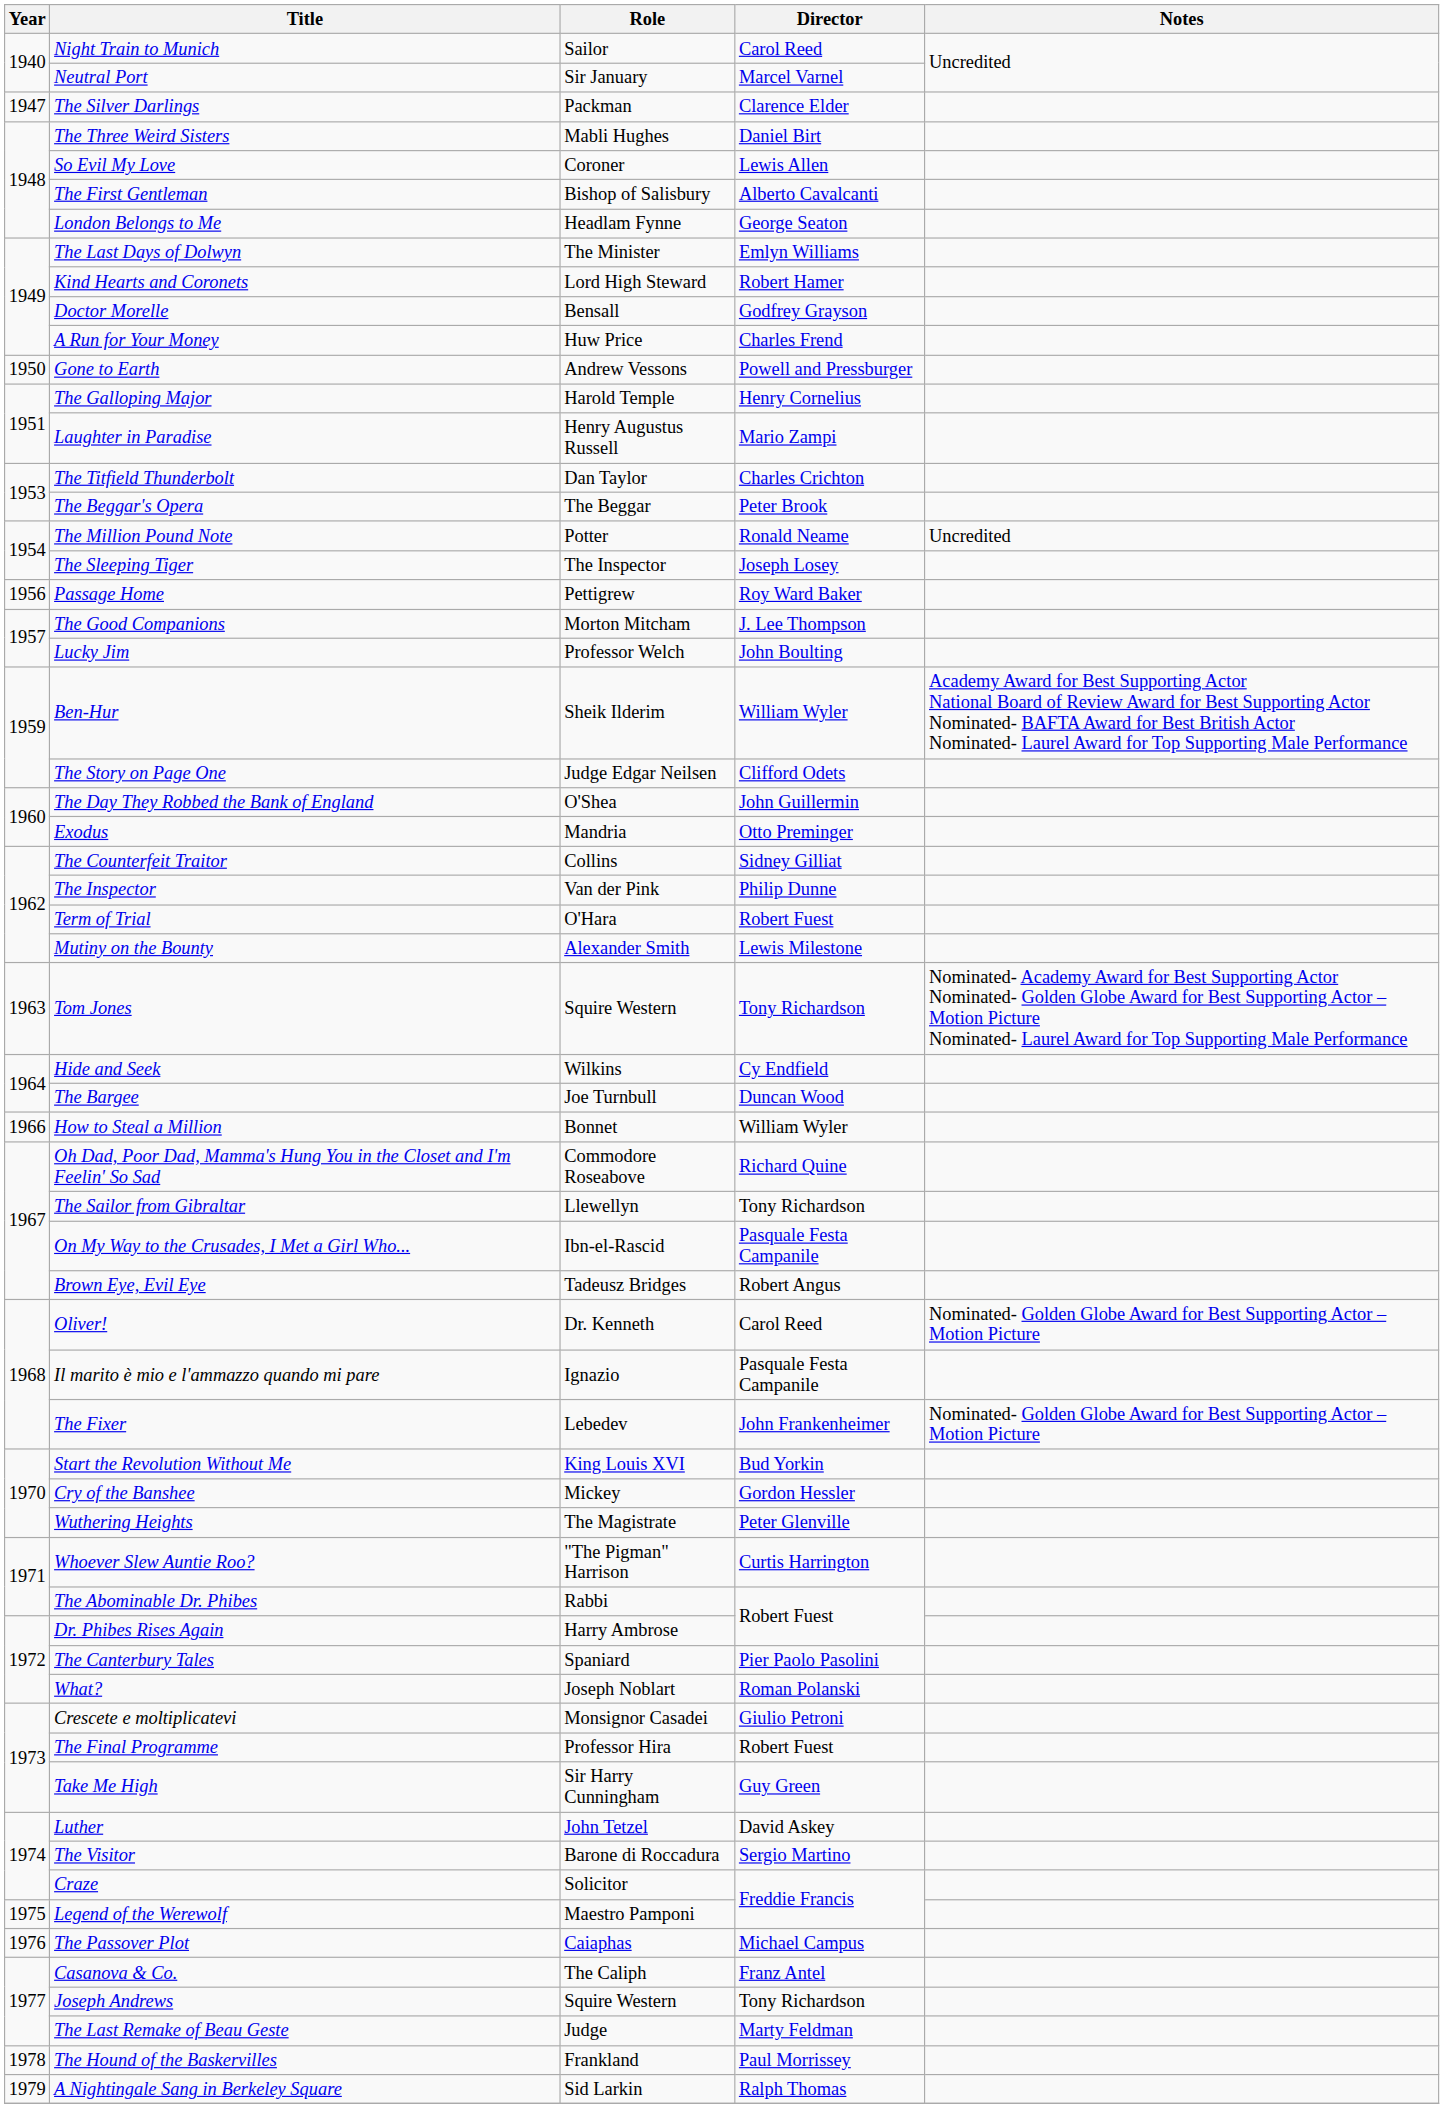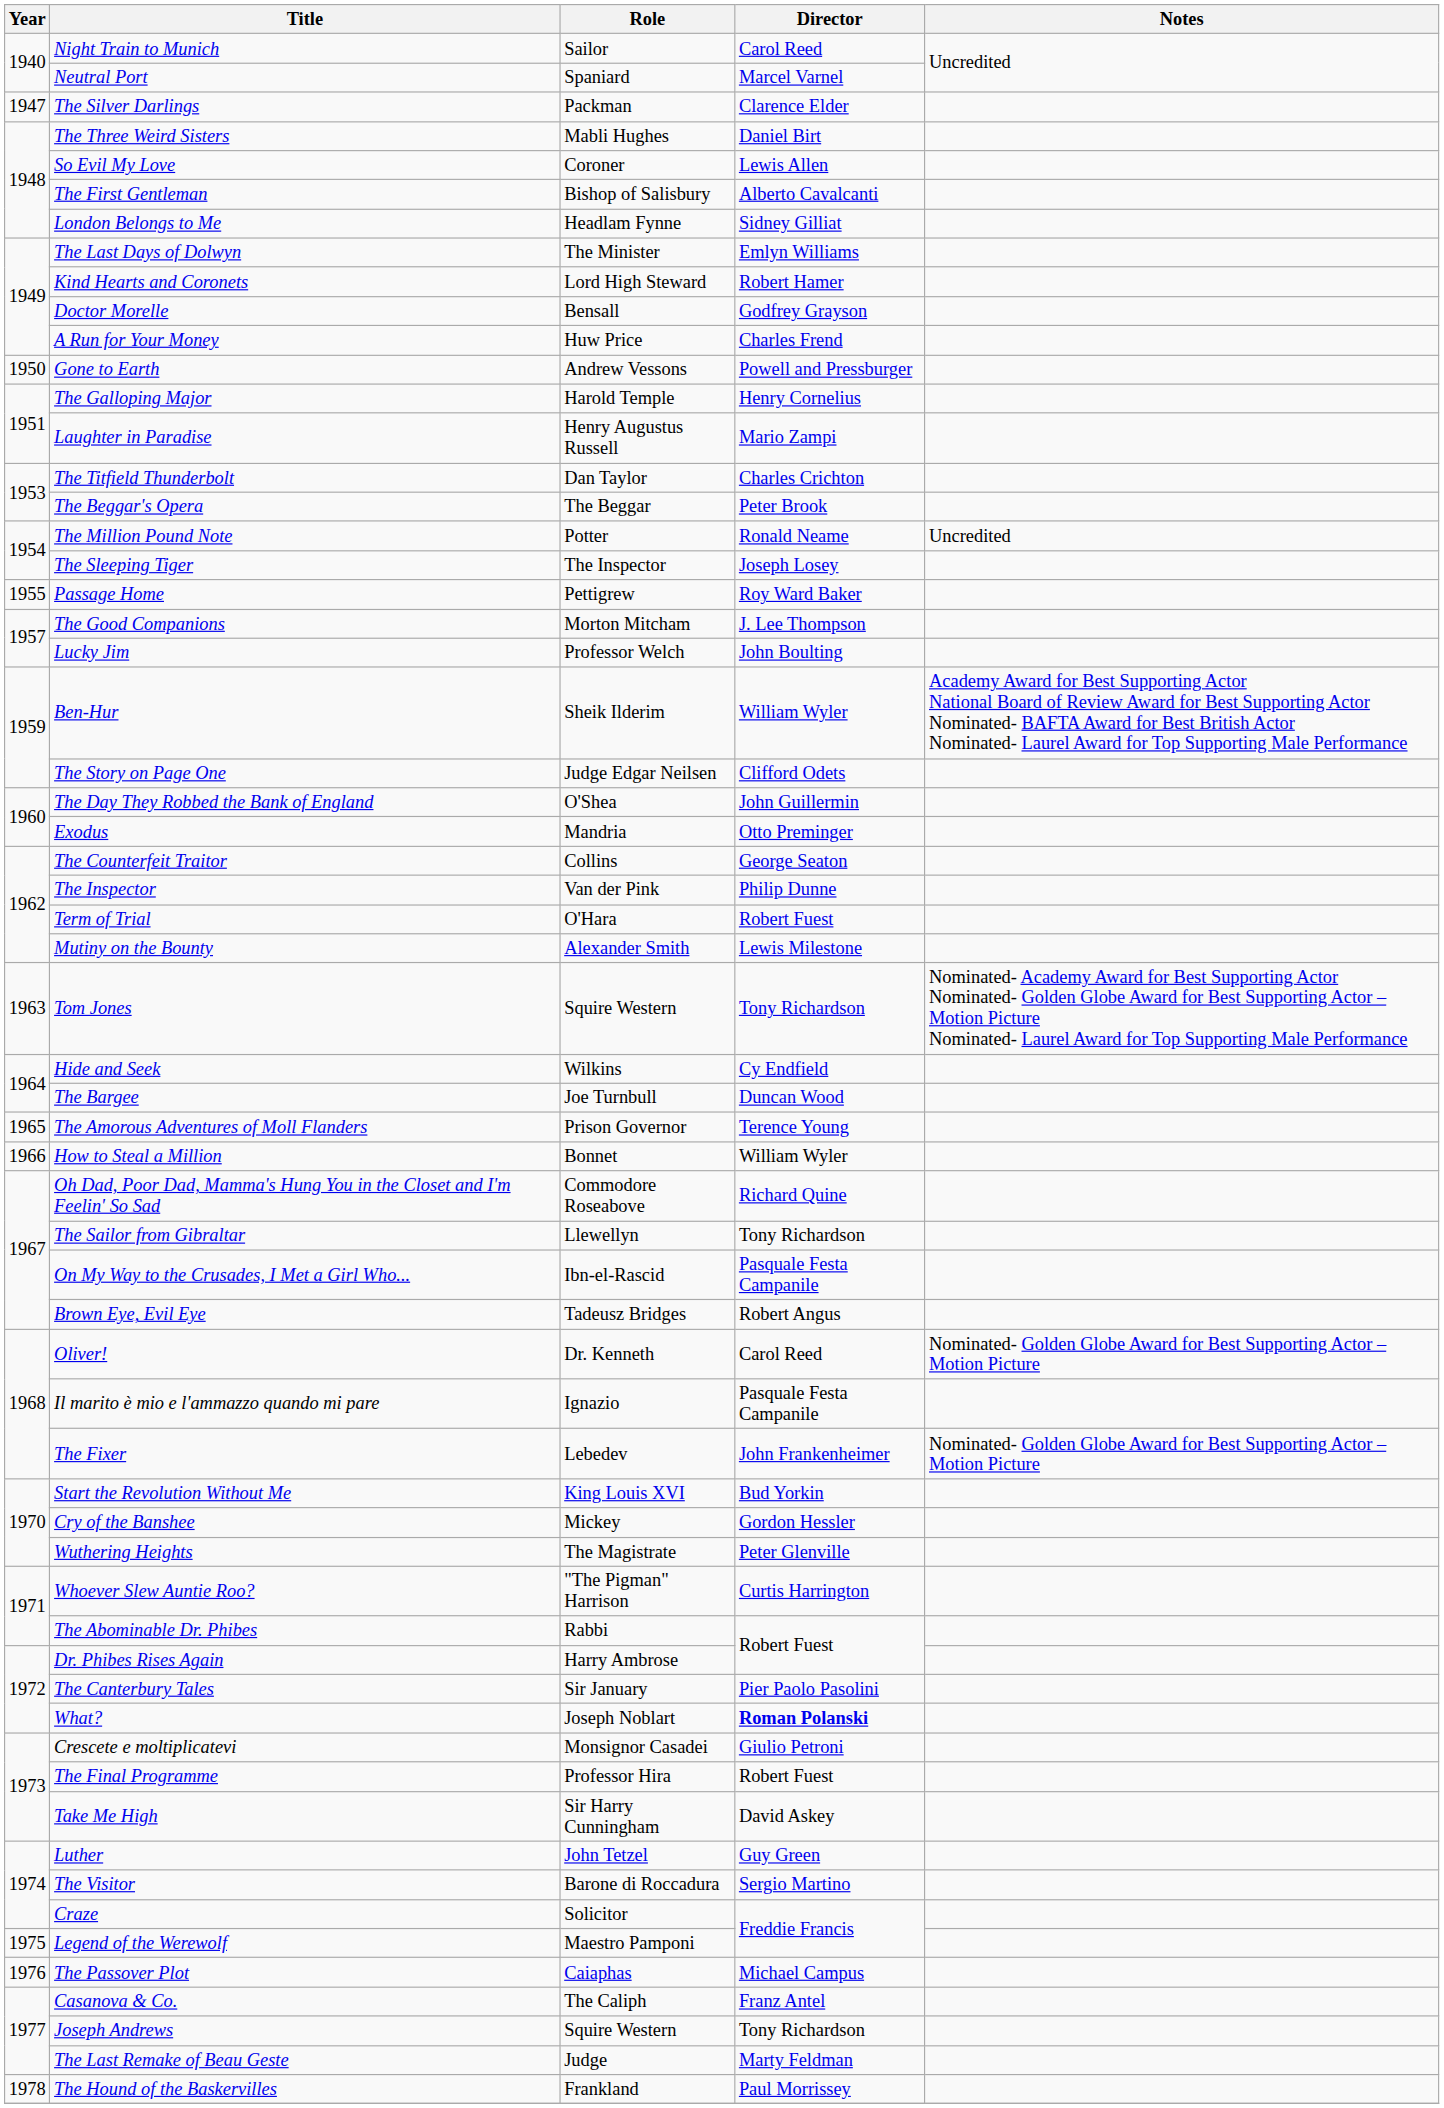Neutral Port | Role: Sir January -> Spaniard
London Belongs to Me | Director: George Seaton -> Sidney Gilliat
Passage Home | Year: 1956 -> 1955
The Counterfeit Traitor | Director: Sidney Gilliat -> George Seaton
+ row: 1965 | The Amorous Adventures of Moll Flanders | Prison Governor | Terence Young
The Canterbury Tales | Role: Spaniard -> Sir January
What? | Director: normal -> bold
Take Me High | Director: Guy Green -> David Askey
Luther | Director: David Askey -> Guy Green
- row: 1979 | A Nightingale Sang in Berkeley Square | Sid Larkin | Ralph Thomas
